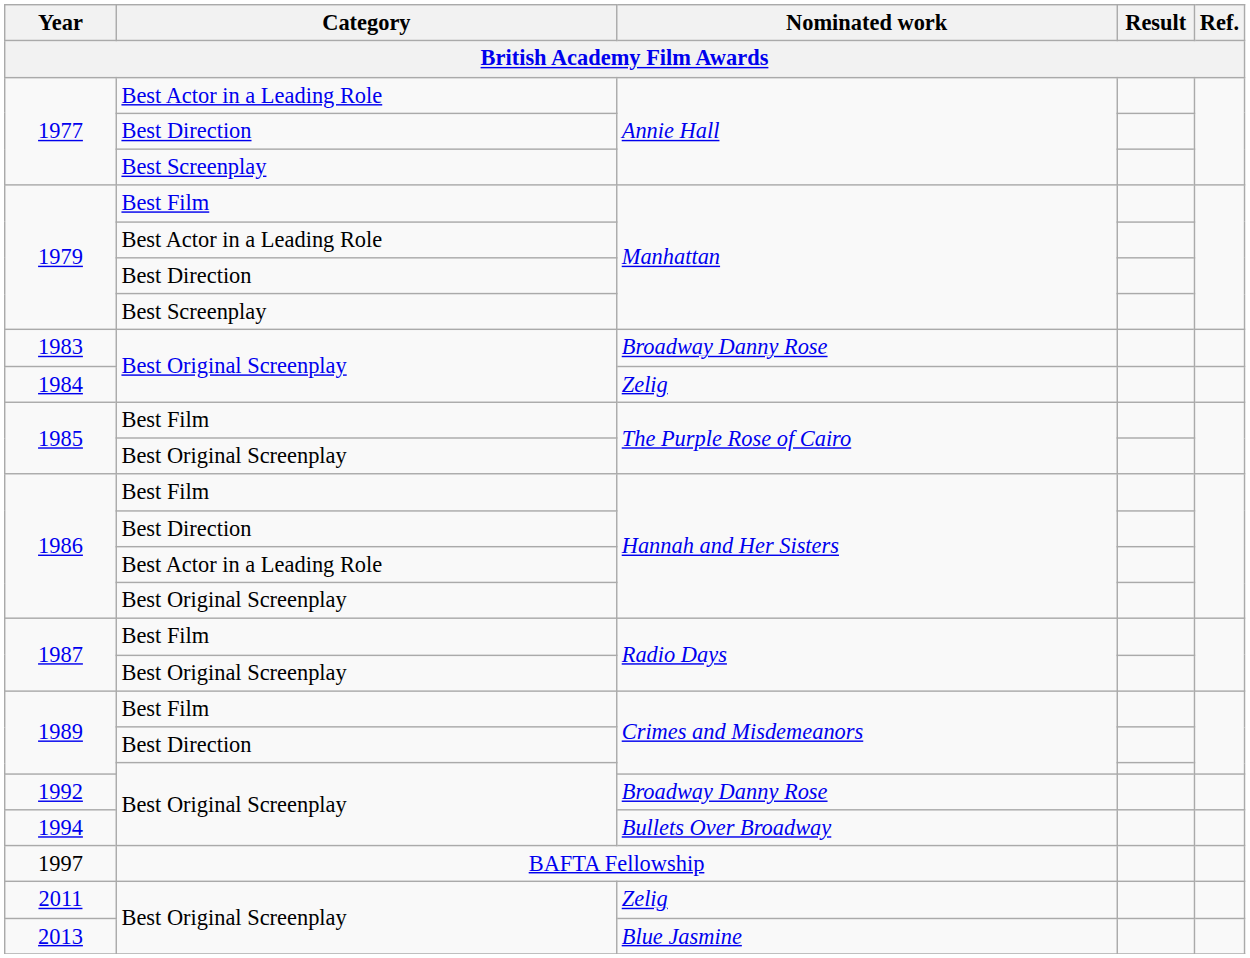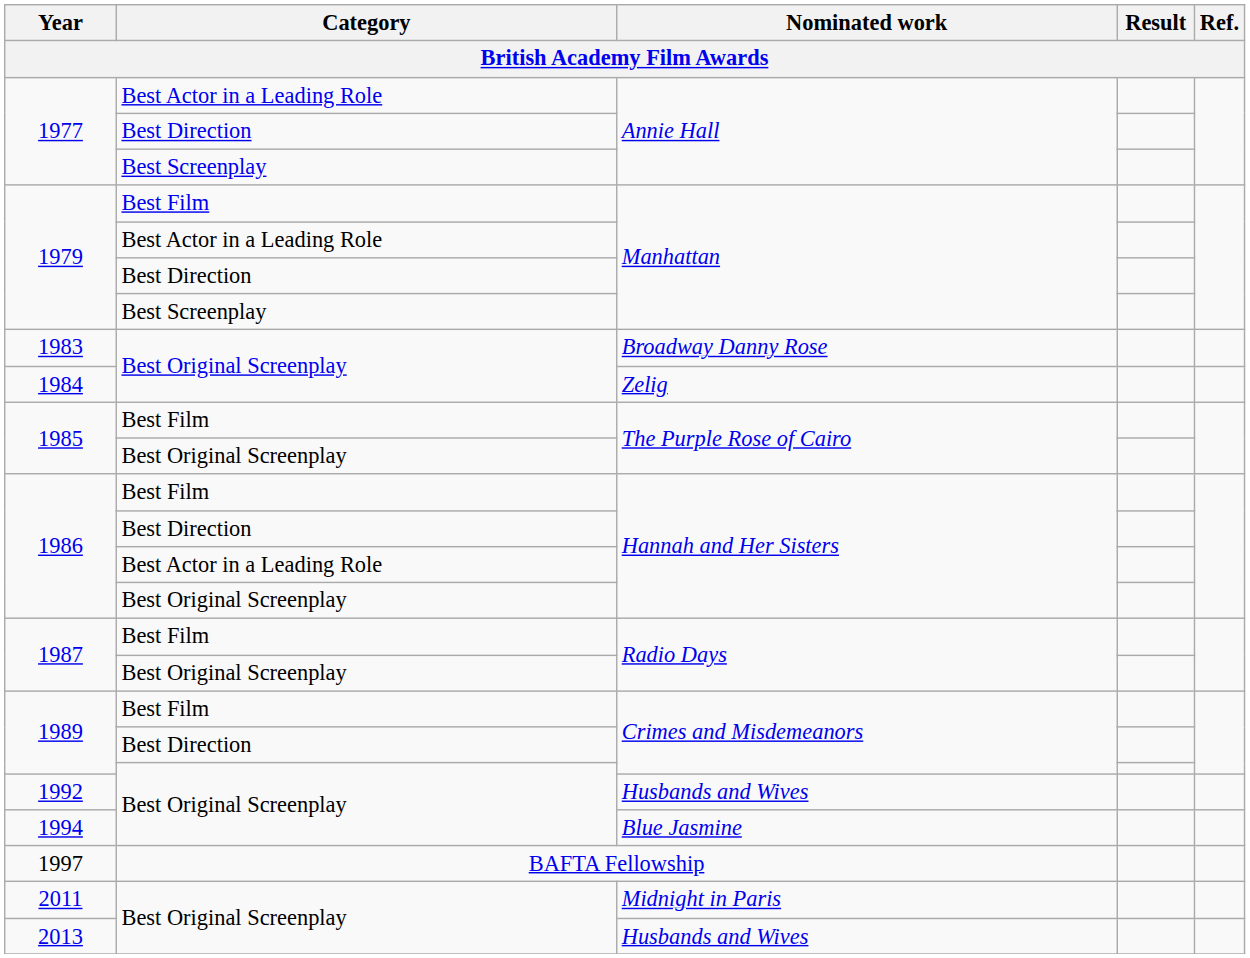1992 | Nominated work: Broadway Danny Rose -> Husbands and Wives
1994 | Nominated work: Bullets Over Broadway -> Blue Jasmine
2011 | Nominated work: Zelig -> Midnight in Paris
2013 | Nominated work: Blue Jasmine -> Husbands and Wives
